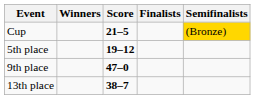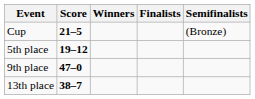columns swapped: Winners <-> Score
Cup | Semifinalists: gold background -> no background
